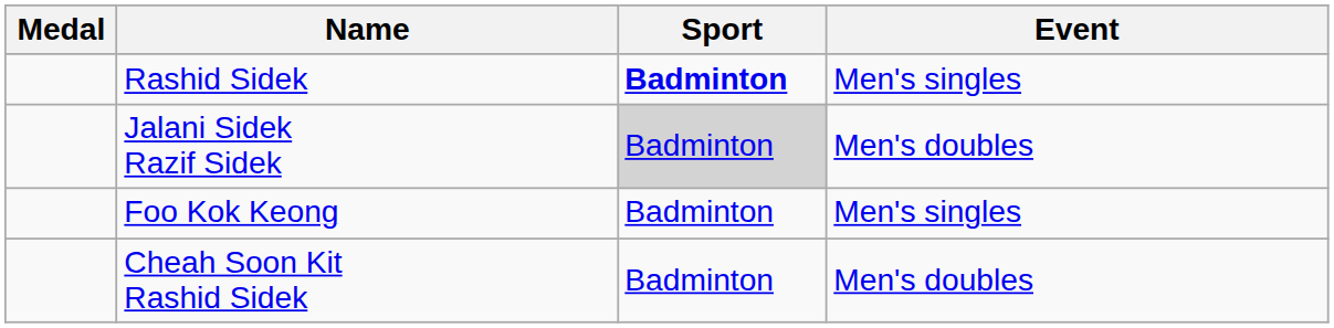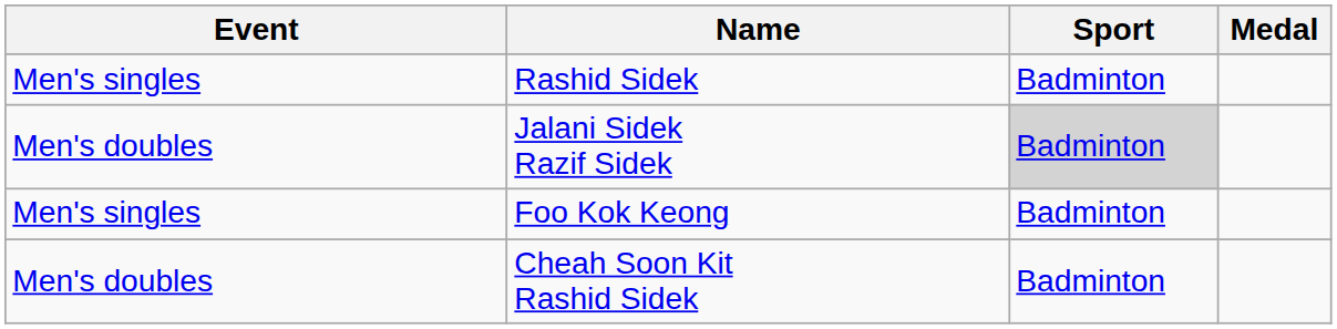columns swapped: Medal <-> Event
Rashid Sidek | Sport: bold -> normal
